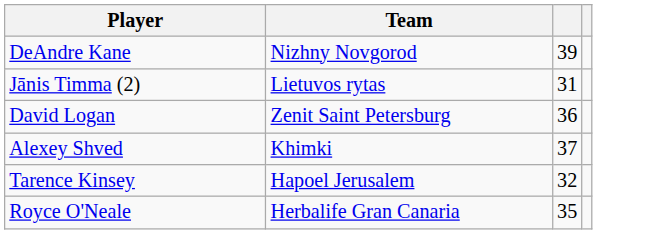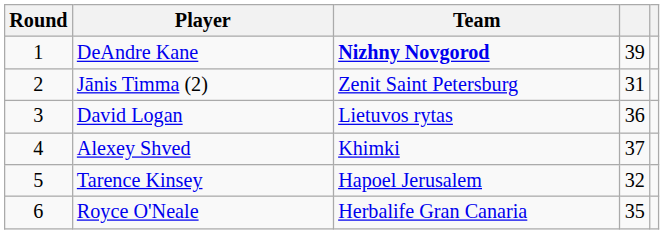+ column: Round | 1 | 2 | 3 | 4 | 5 | 6
DeAndre Kane | Team: normal -> bold
Jānis Timma (2) | Team: Lietuvos rytas -> Zenit Saint Petersburg
David Logan | Team: Zenit Saint Petersburg -> Lietuvos rytas
